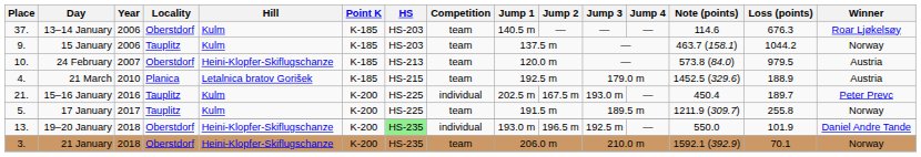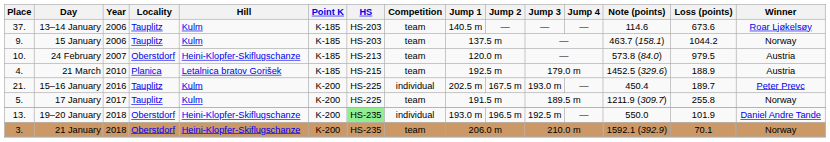13–14 January | Locality: Oberstdorf -> Tauplitz
13–14 January | Loss (points): 676.3 -> 673.6
